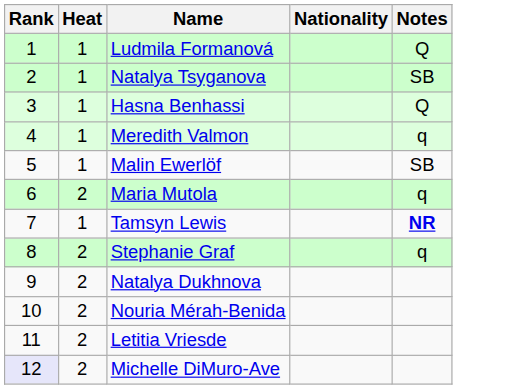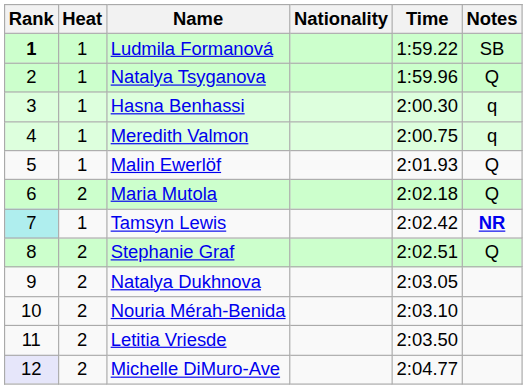+ column: Time | 1:59.22 | 1:59.96 | 2:00.30 | 2:00.75 | 2:01.93 | 2:02.18 | 2:02.42 | 2:02.51 | 2:03.05 | 2:03.10 | 2:03.50 | 2:04.77
Ludmila Formanová | Rank: normal -> bold
Ludmila Formanová | Notes: Q -> SB
Natalya Tsyganova | Notes: SB -> Q
Hasna Benhassi | Notes: Q -> q
Malin Ewerlöf | Notes: SB -> Q
Maria Mutola | Notes: q -> Q
Tamsyn Lewis | Rank: no background -> paleturquoise background
Stephanie Graf | Notes: q -> Q
